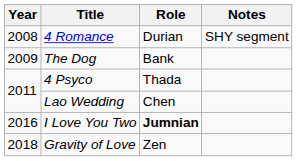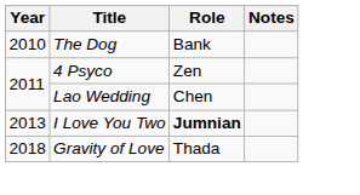- row: 2008 | 4 Romance | Durian | SHY segment
The Dog | Year: 2009 -> 2010
4 Psyco | Role: Thada -> Zen
I Love You Two | Year: 2016 -> 2013
Gravity of Love | Role: Zen -> Thada
